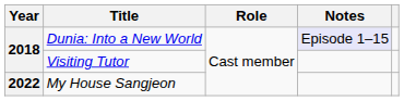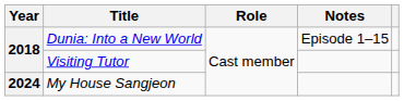Dunia: Into a New World | Notes: lavender background -> no background
My House Sangjeon | Year: 2022 -> 2024
